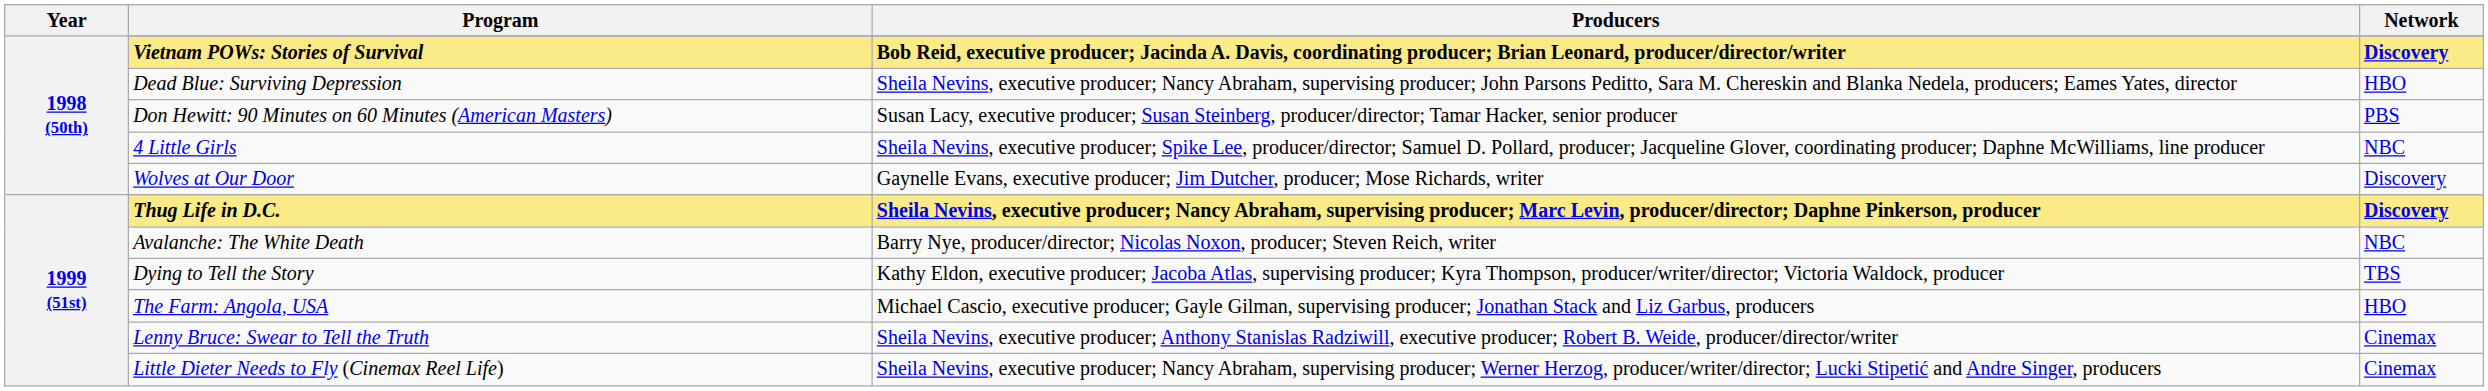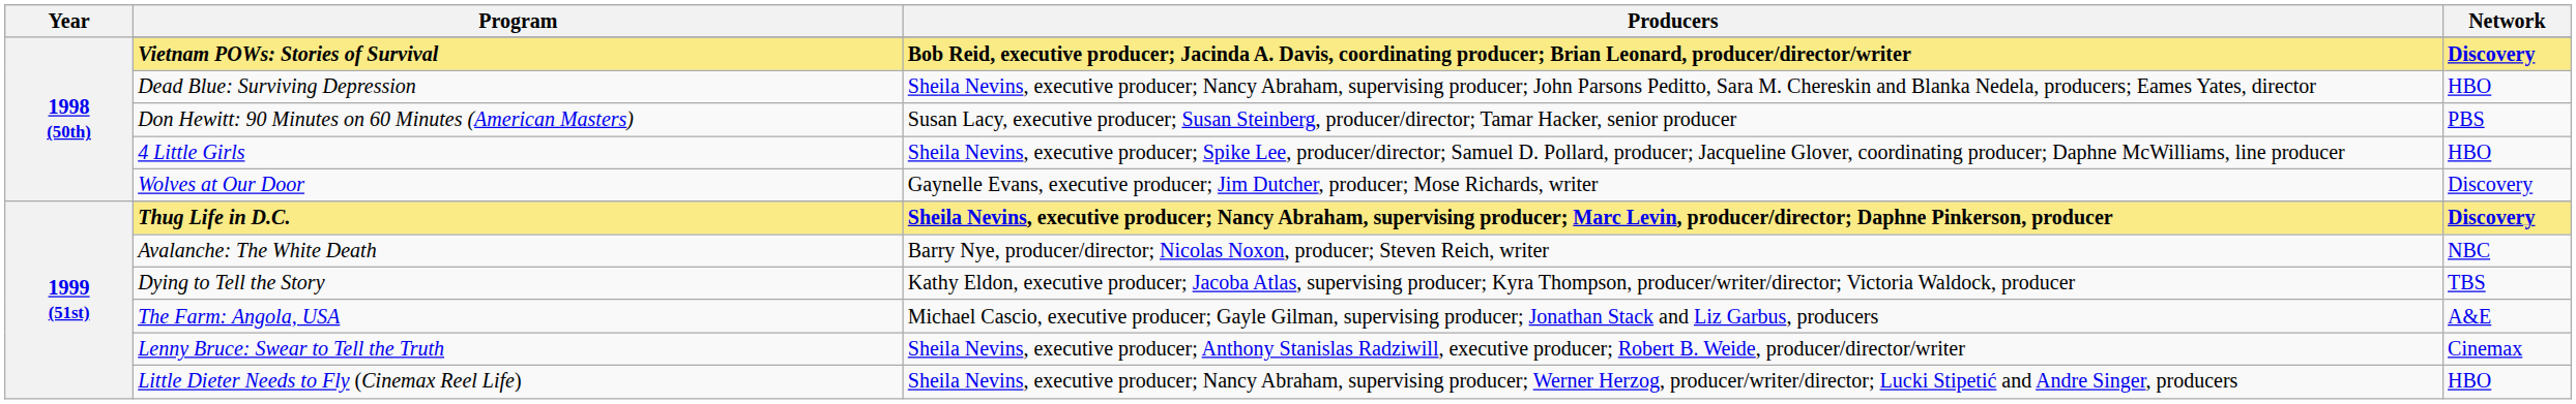4 Little Girls | Network: NBC -> HBO
The Farm: Angola, USA | Network: HBO -> A&E
Little Dieter Needs to Fly (Cinemax Reel Life) | Network: Cinemax -> HBO
